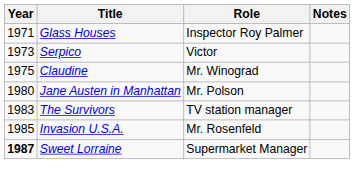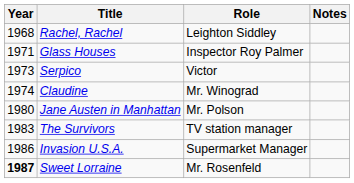+ row: 1968 | Rachel, Rachel | Leighton Siddley
Claudine | Year: 1975 -> 1974
Invasion U.S.A. | Year: 1985 -> 1986
Invasion U.S.A. | Role: Mr. Rosenfeld -> Supermarket Manager
Sweet Lorraine | Role: Supermarket Manager -> Mr. Rosenfeld
